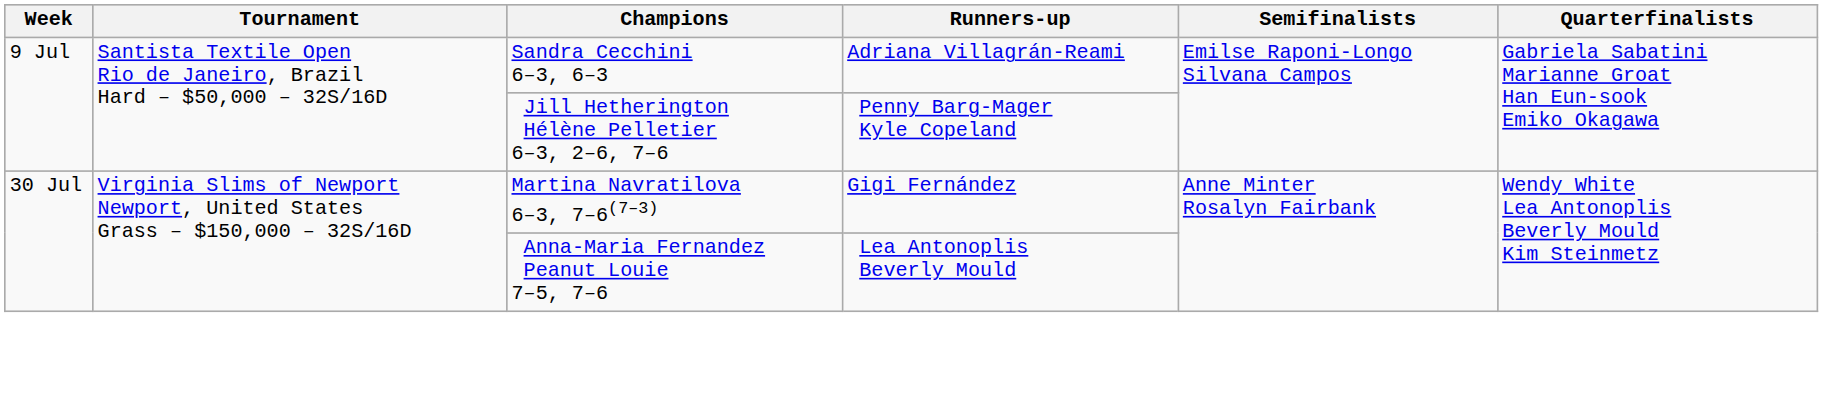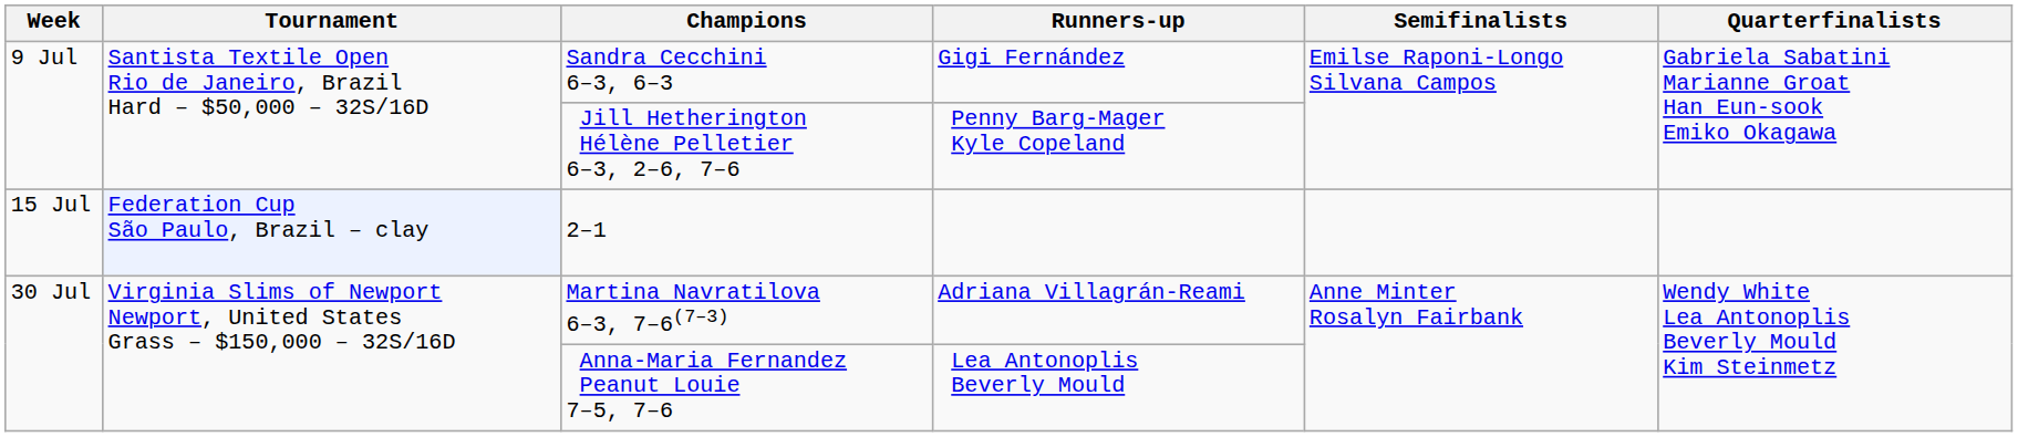Sandra Cecchini 6–3, 6–3 | Runners-up: Adriana Villagrán-Reami -> Gigi Fernández
+ row: 15 Jul | Federation Cup São Paulo, Brazil – clay | 2–1
Martina Navratilova 6–3, 7–6(7–3) | Runners-up: Gigi Fernández -> Adriana Villagrán-Reami
